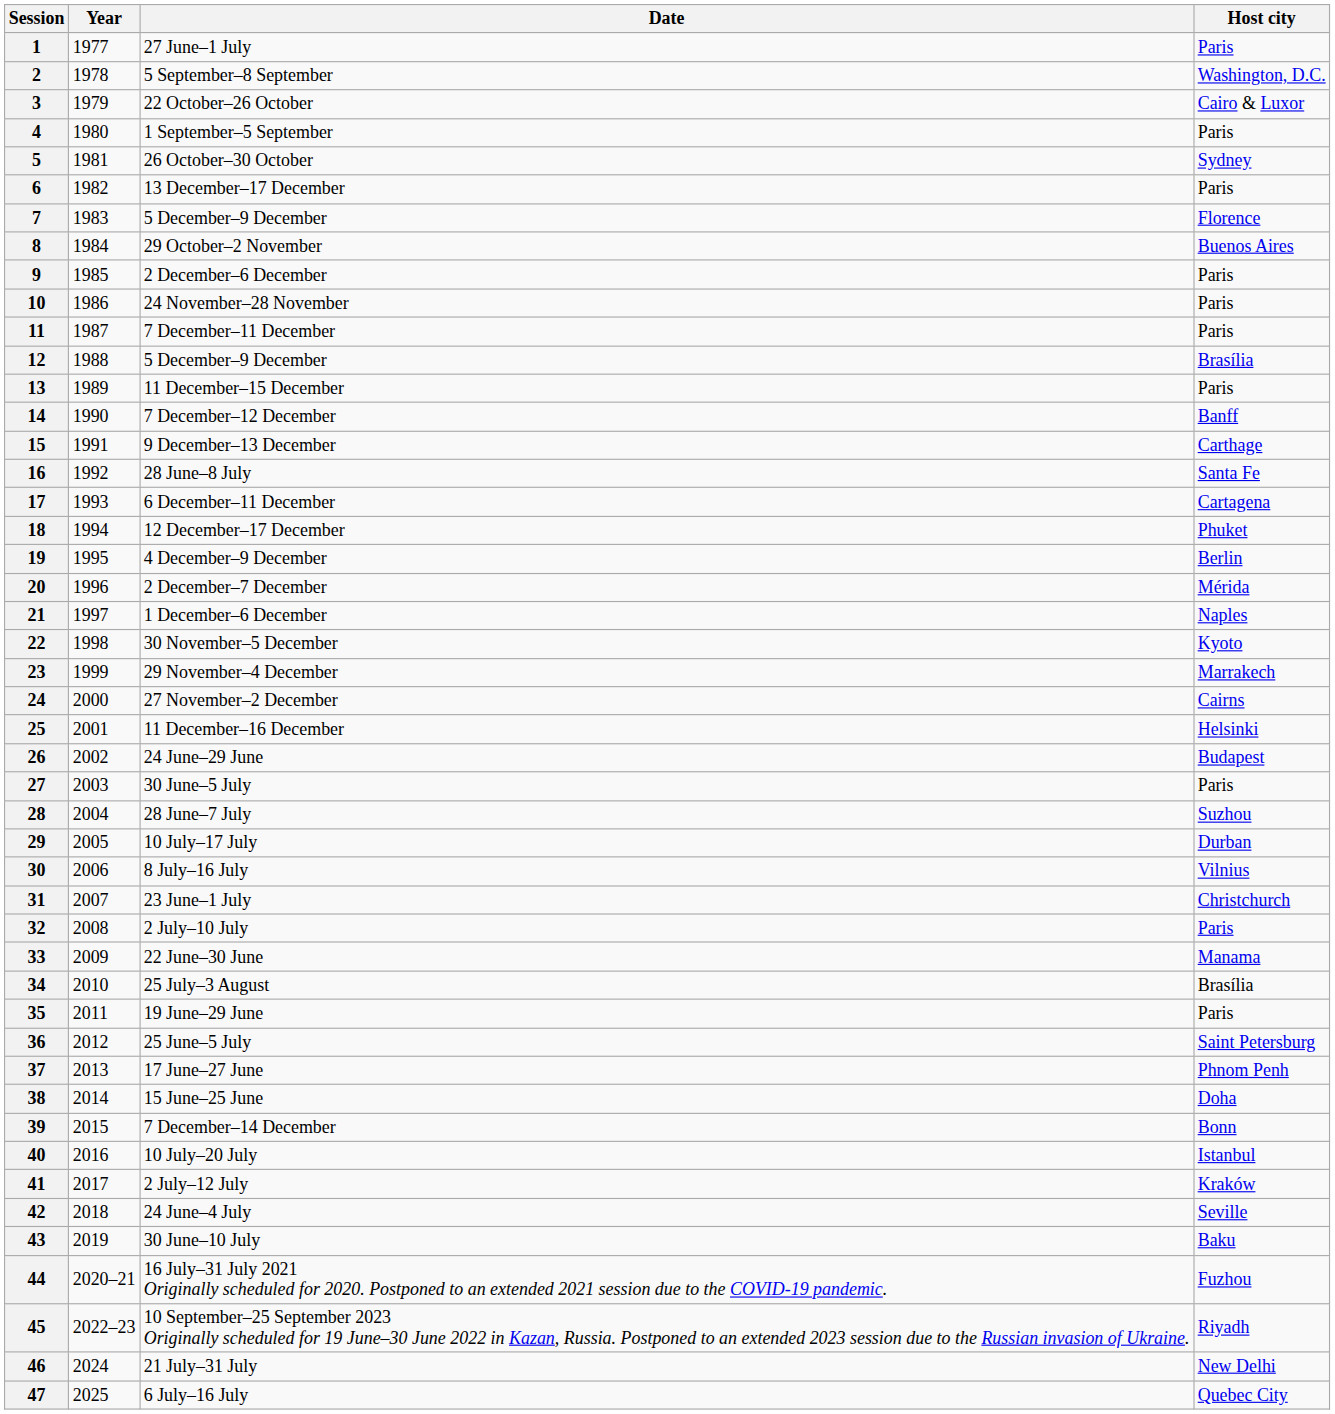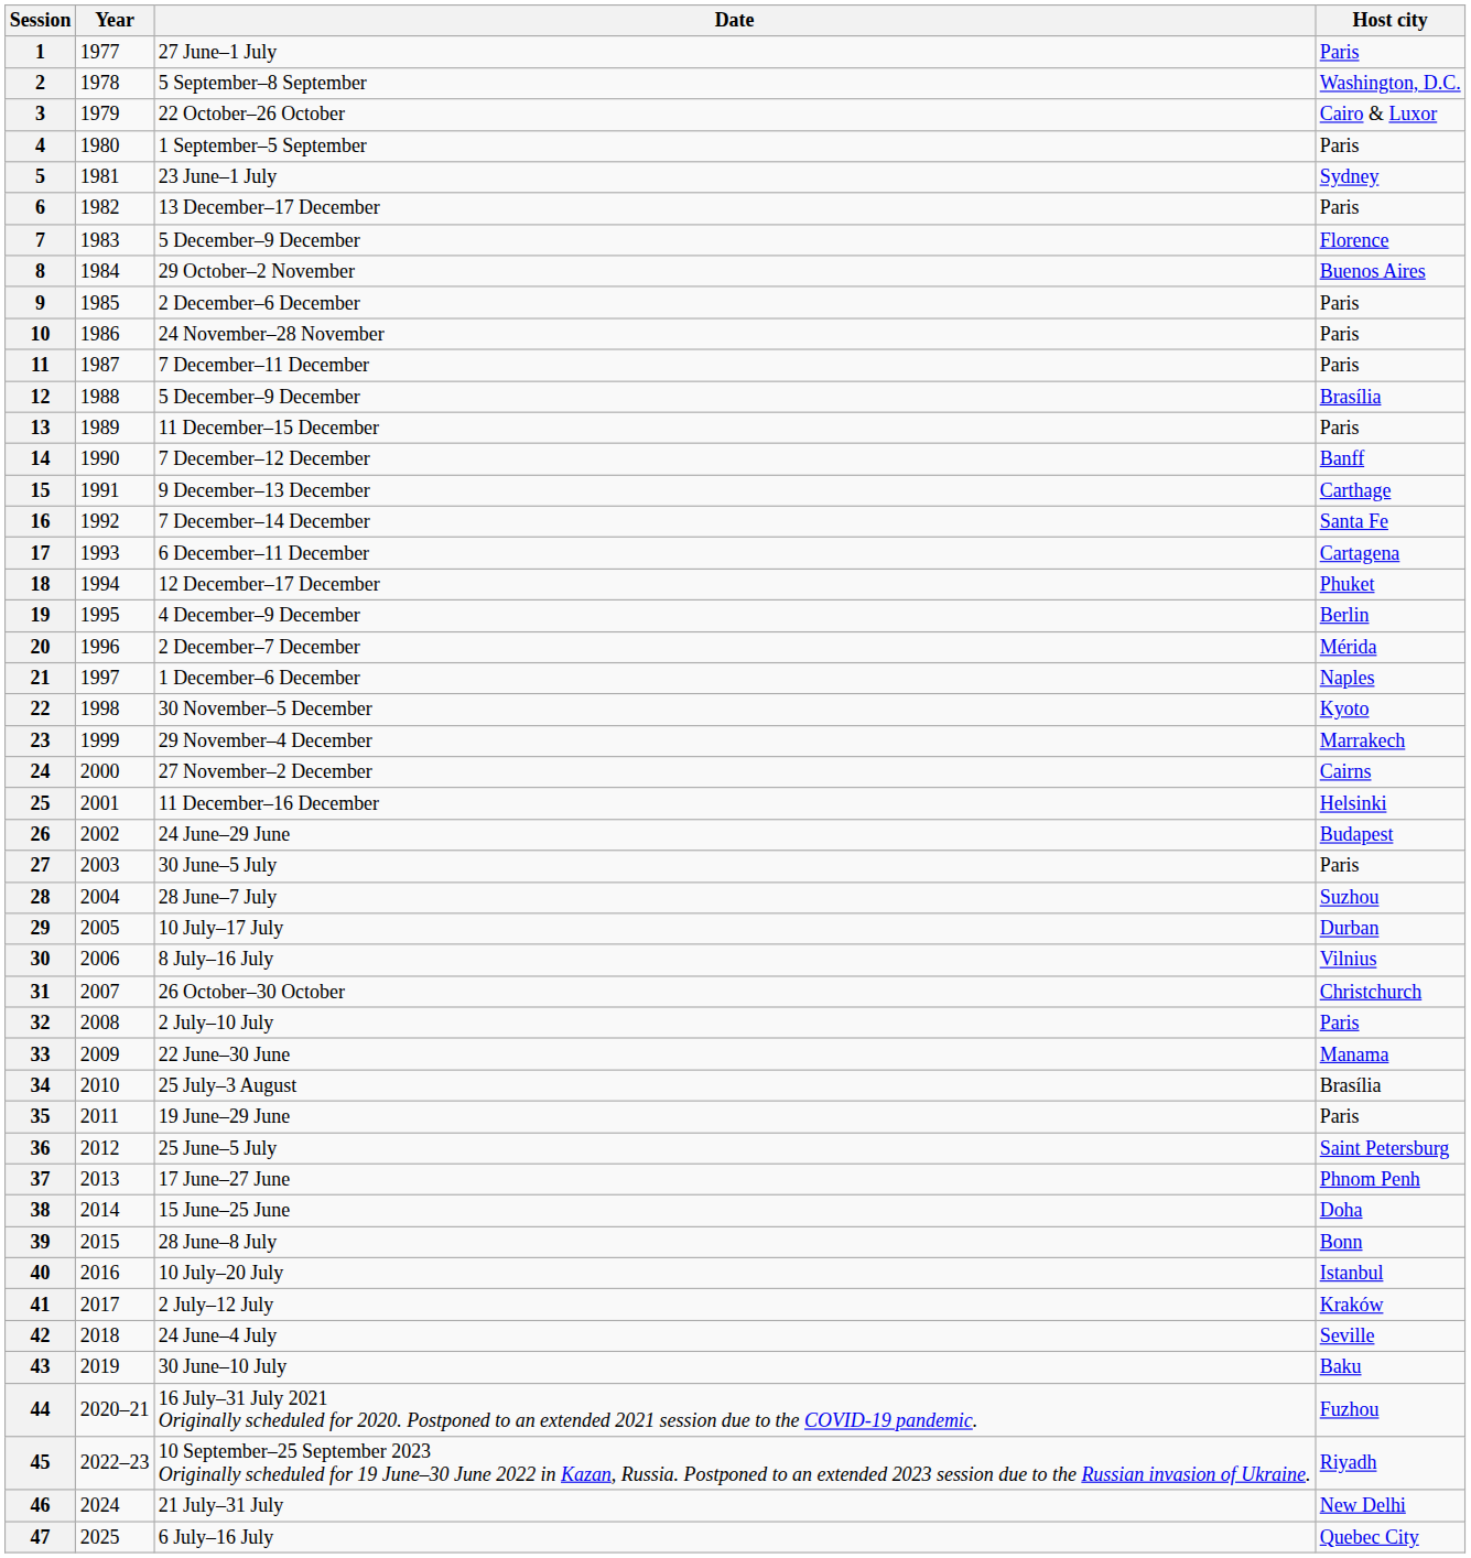5 | Date: 26 October–30 October -> 23 June–1 July
16 | Date: 28 June–8 July -> 7 December–14 December
31 | Date: 23 June–1 July -> 26 October–30 October
39 | Date: 7 December–14 December -> 28 June–8 July
